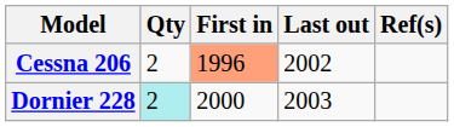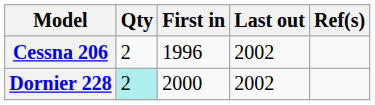Cessna 206 | First in: lightsalmon background -> no background
Dornier 228 | Last out: 2003 -> 2002
